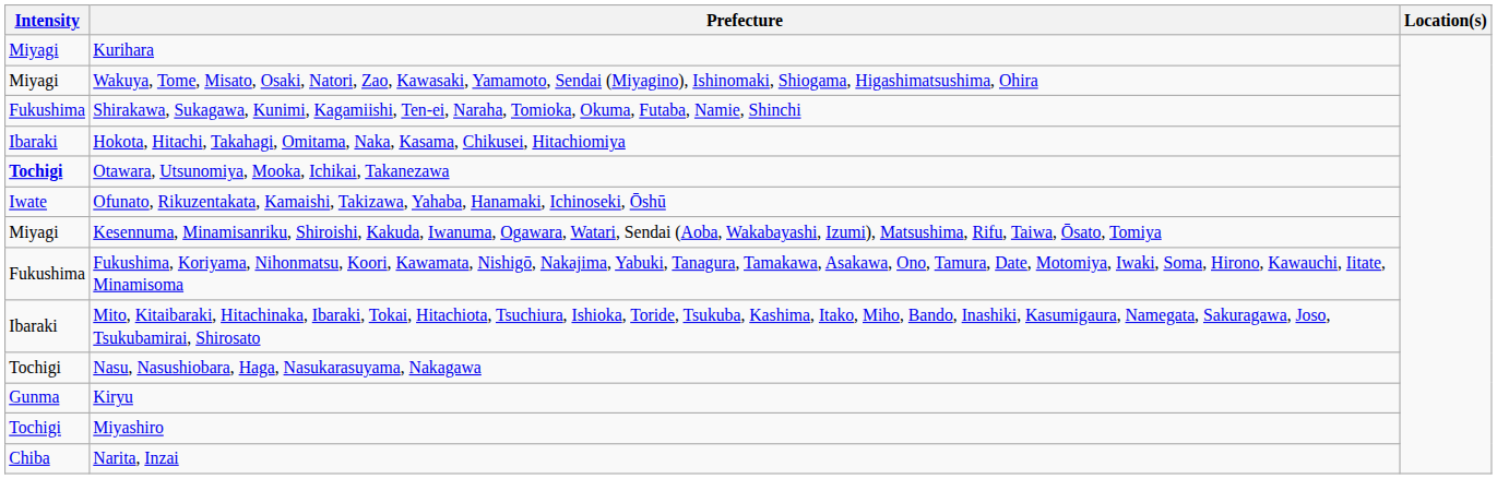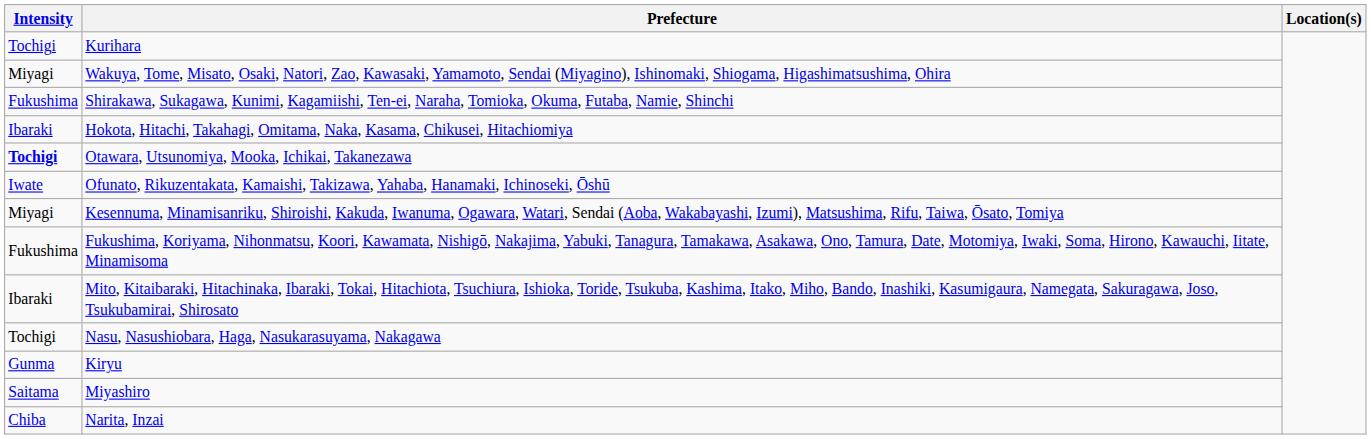Kurihara | Intensity: Miyagi -> Tochigi
Miyashiro | Intensity: Tochigi -> Saitama
